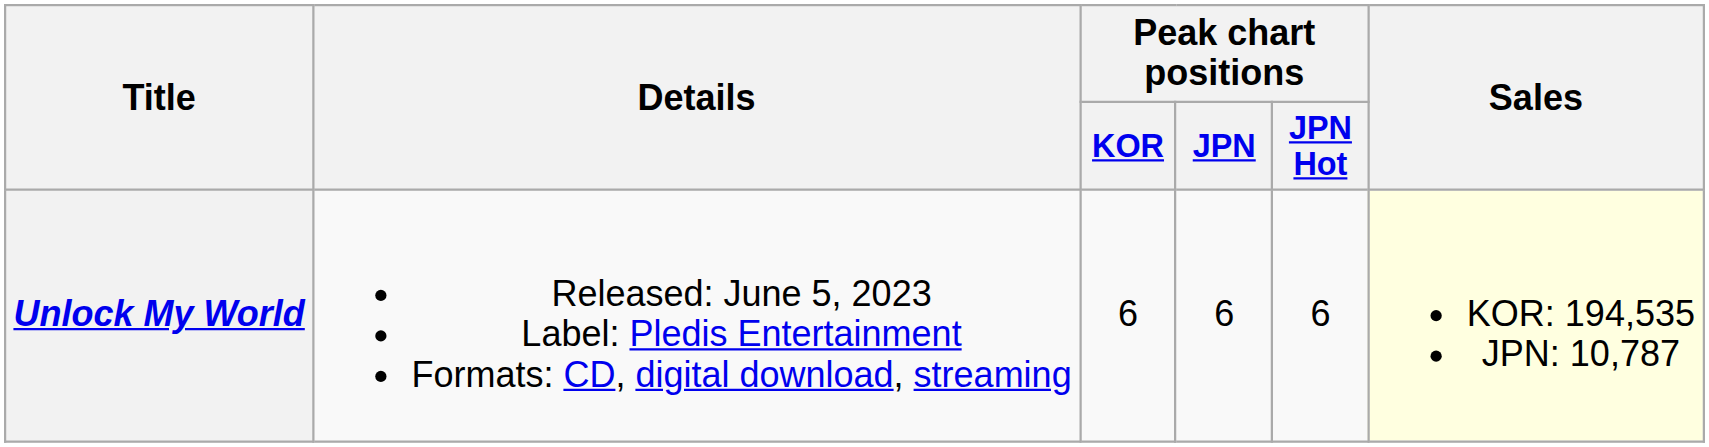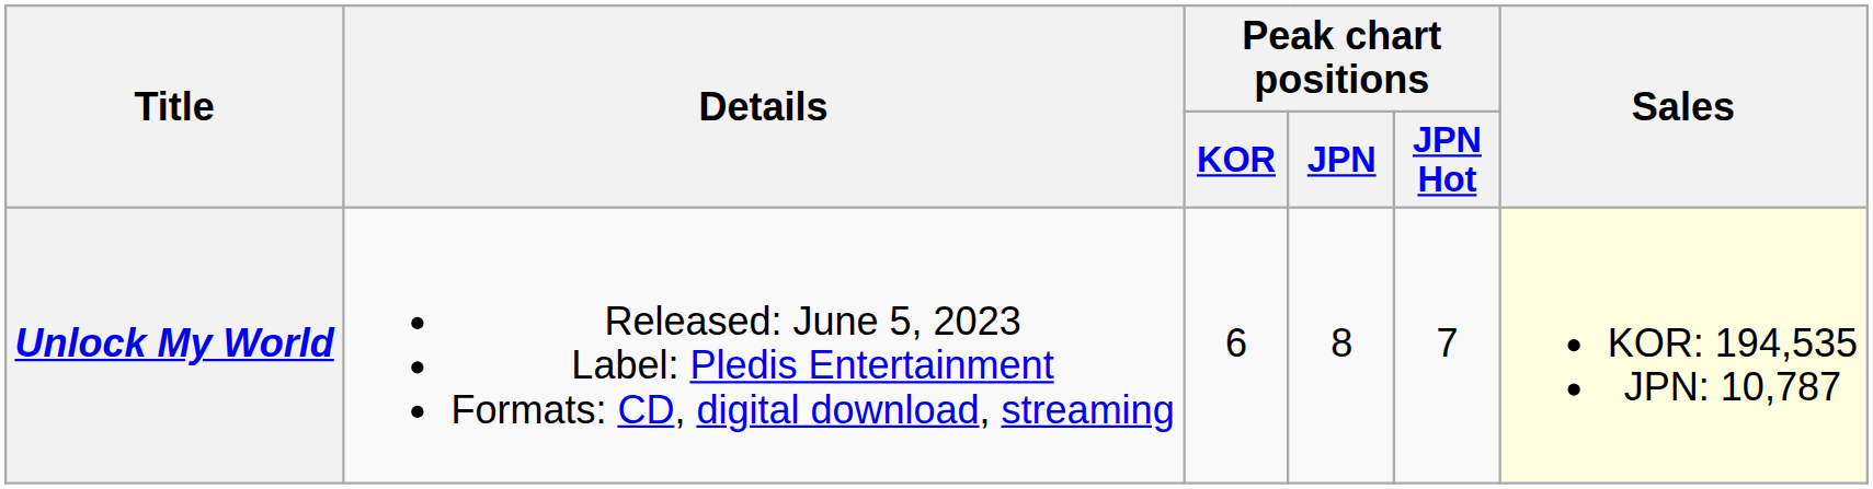Unlock My World | Peak chart positions / JPN: 6 -> 8
Unlock My World | Peak chart positions / JPN Hot: 6 -> 7
